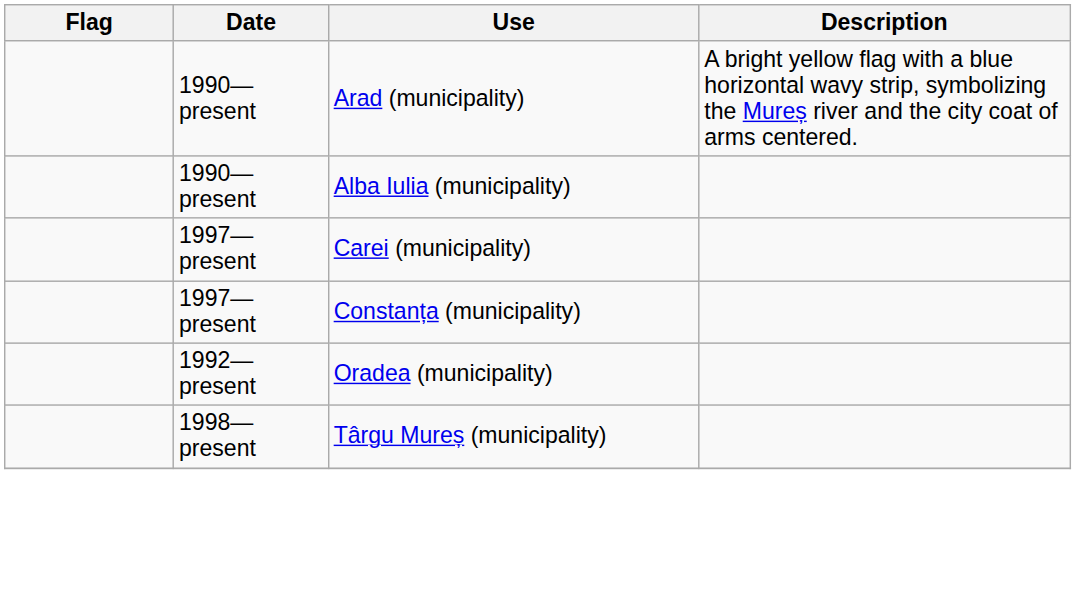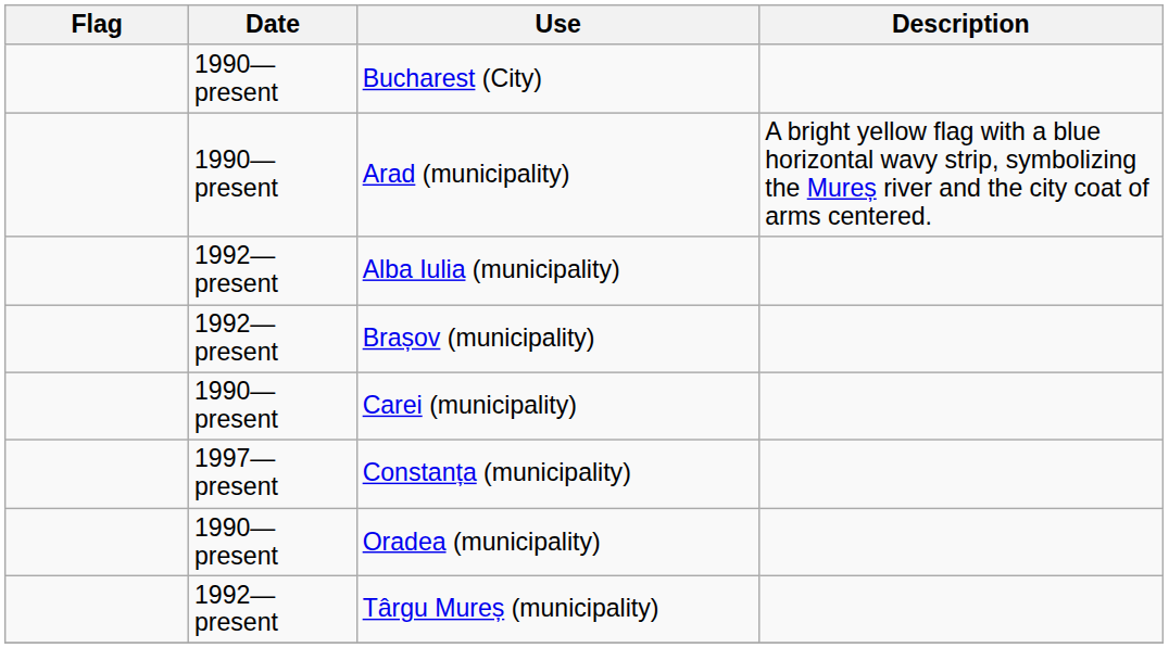+ row: 1990—present | Bucharest (City)
Alba Iulia (municipality) | Date: 1990—present -> 1992—present
+ row: 1992—present | Brașov (municipality)
Carei (municipality) | Date: 1997—present -> 1990—present
Oradea (municipality) | Date: 1992—present -> 1990—present
Târgu Mureș (municipality) | Date: 1998—present -> 1992—present
